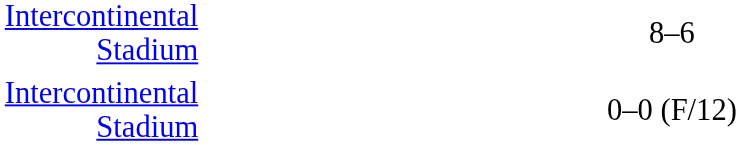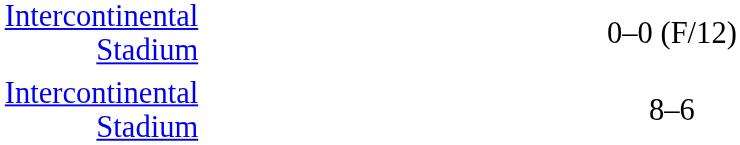rows swapped: 0–0 (F/12) <-> 8–6
